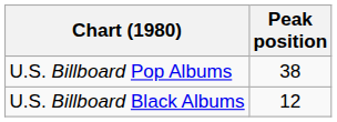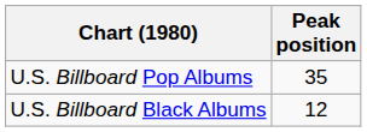U.S. Billboard Pop Albums | Peak position: 38 -> 35
